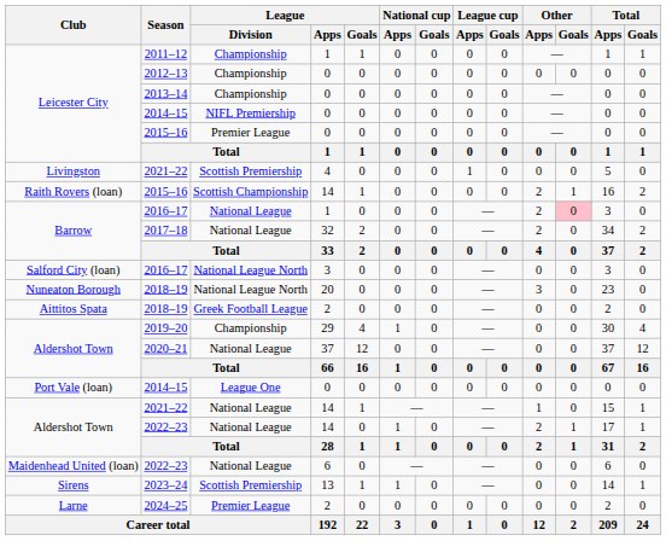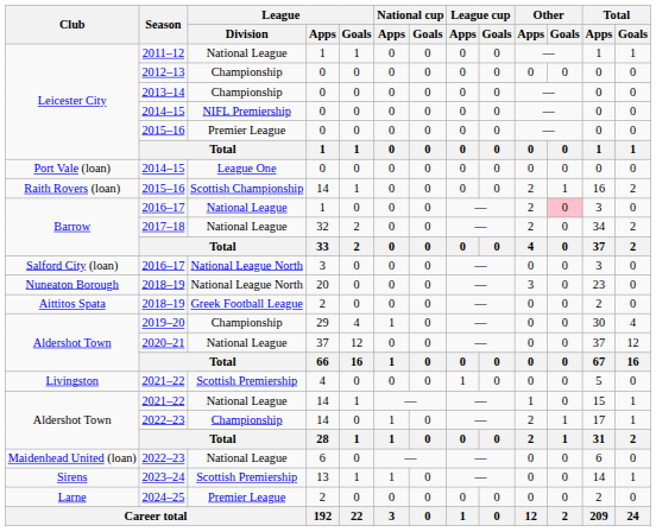2011–12 | League / Division: Championship -> National League
rows swapped: Port Vale (loan) / 2014–15 <-> Livingston / 2021–22
Aldershot Town / 2022–23 | League / Division: National League -> Championship
